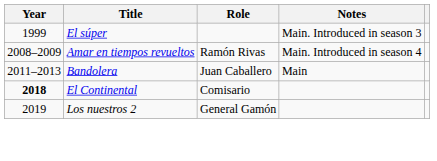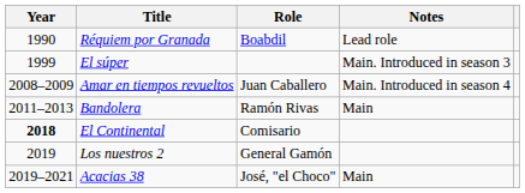+ row: 1990 | Réquiem por Granada | Boabdil | Lead role
Amar en tiempos revueltos | Role: Ramón Rivas -> Juan Caballero
Bandolera | Role: Juan Caballero -> Ramón Rivas
+ row: 2019–2021 | Acacias 38 | José, "el Choco" | Main
